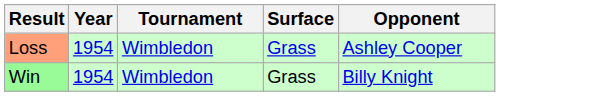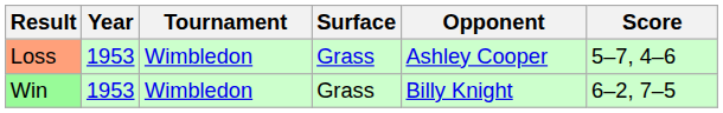+ column: Score | 5–7, 4–6 | 6–2, 7–5
Loss | Year: 1954 -> 1953
Win | Year: 1954 -> 1953
